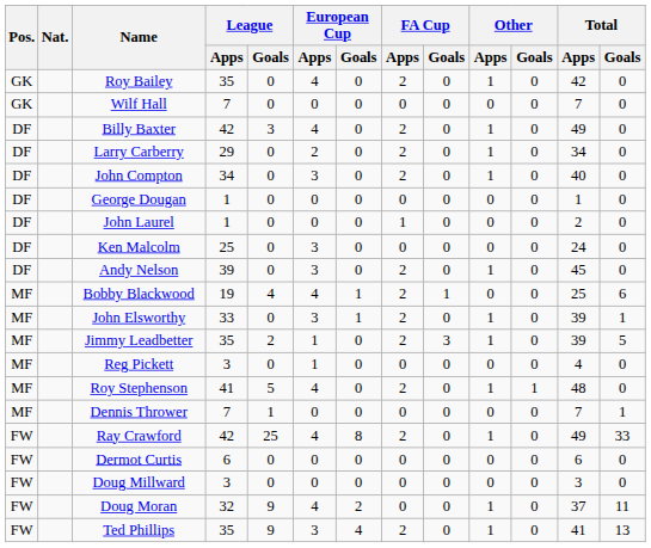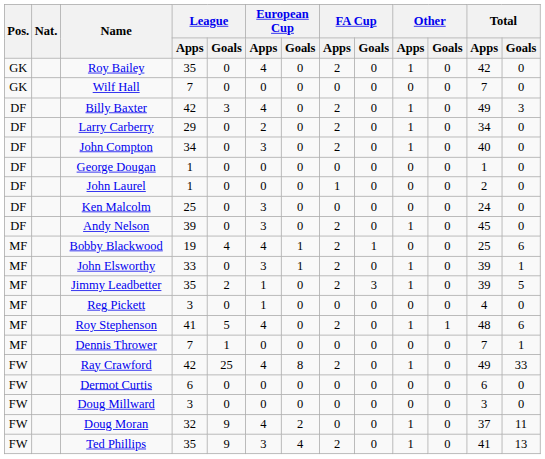Billy Baxter | Total / Goals: 0 -> 3
Roy Stephenson | Total / Goals: 0 -> 6
